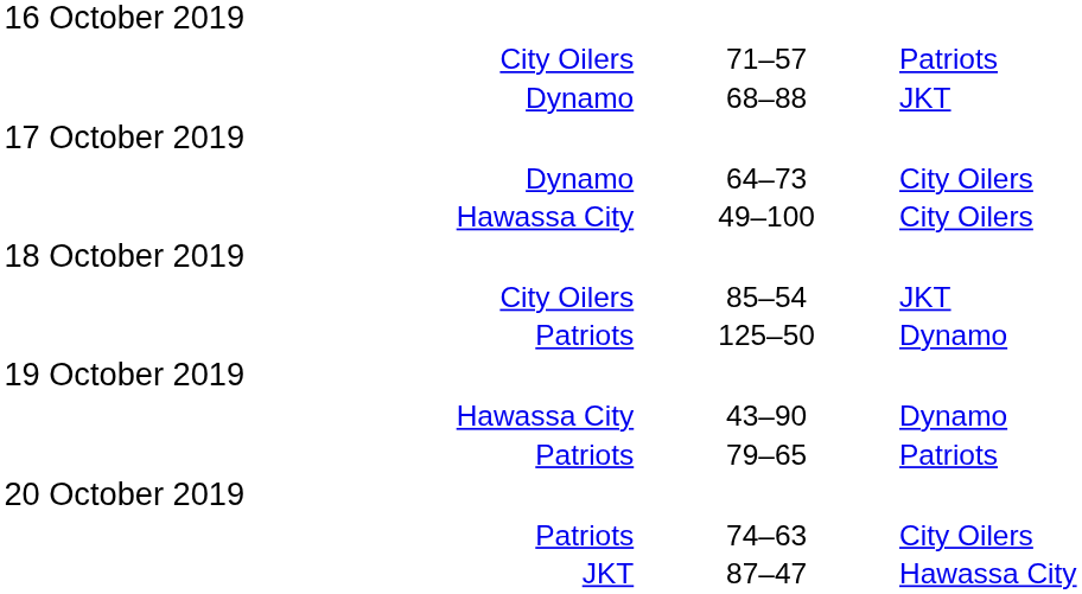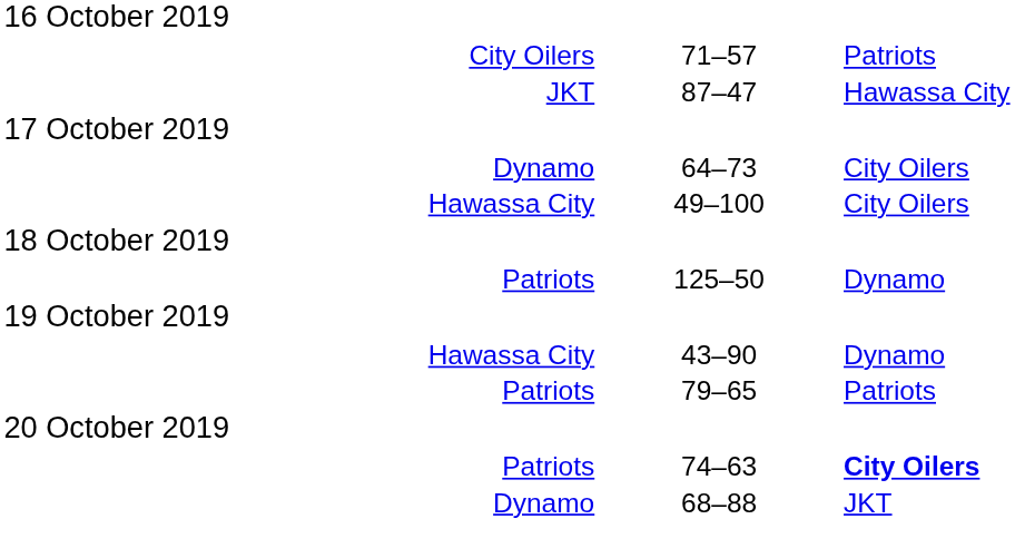rows swapped: 87–47 <-> 68–88
- row: City Oilers | 85–54 | JKT
74–63 | column 5: normal -> bold
